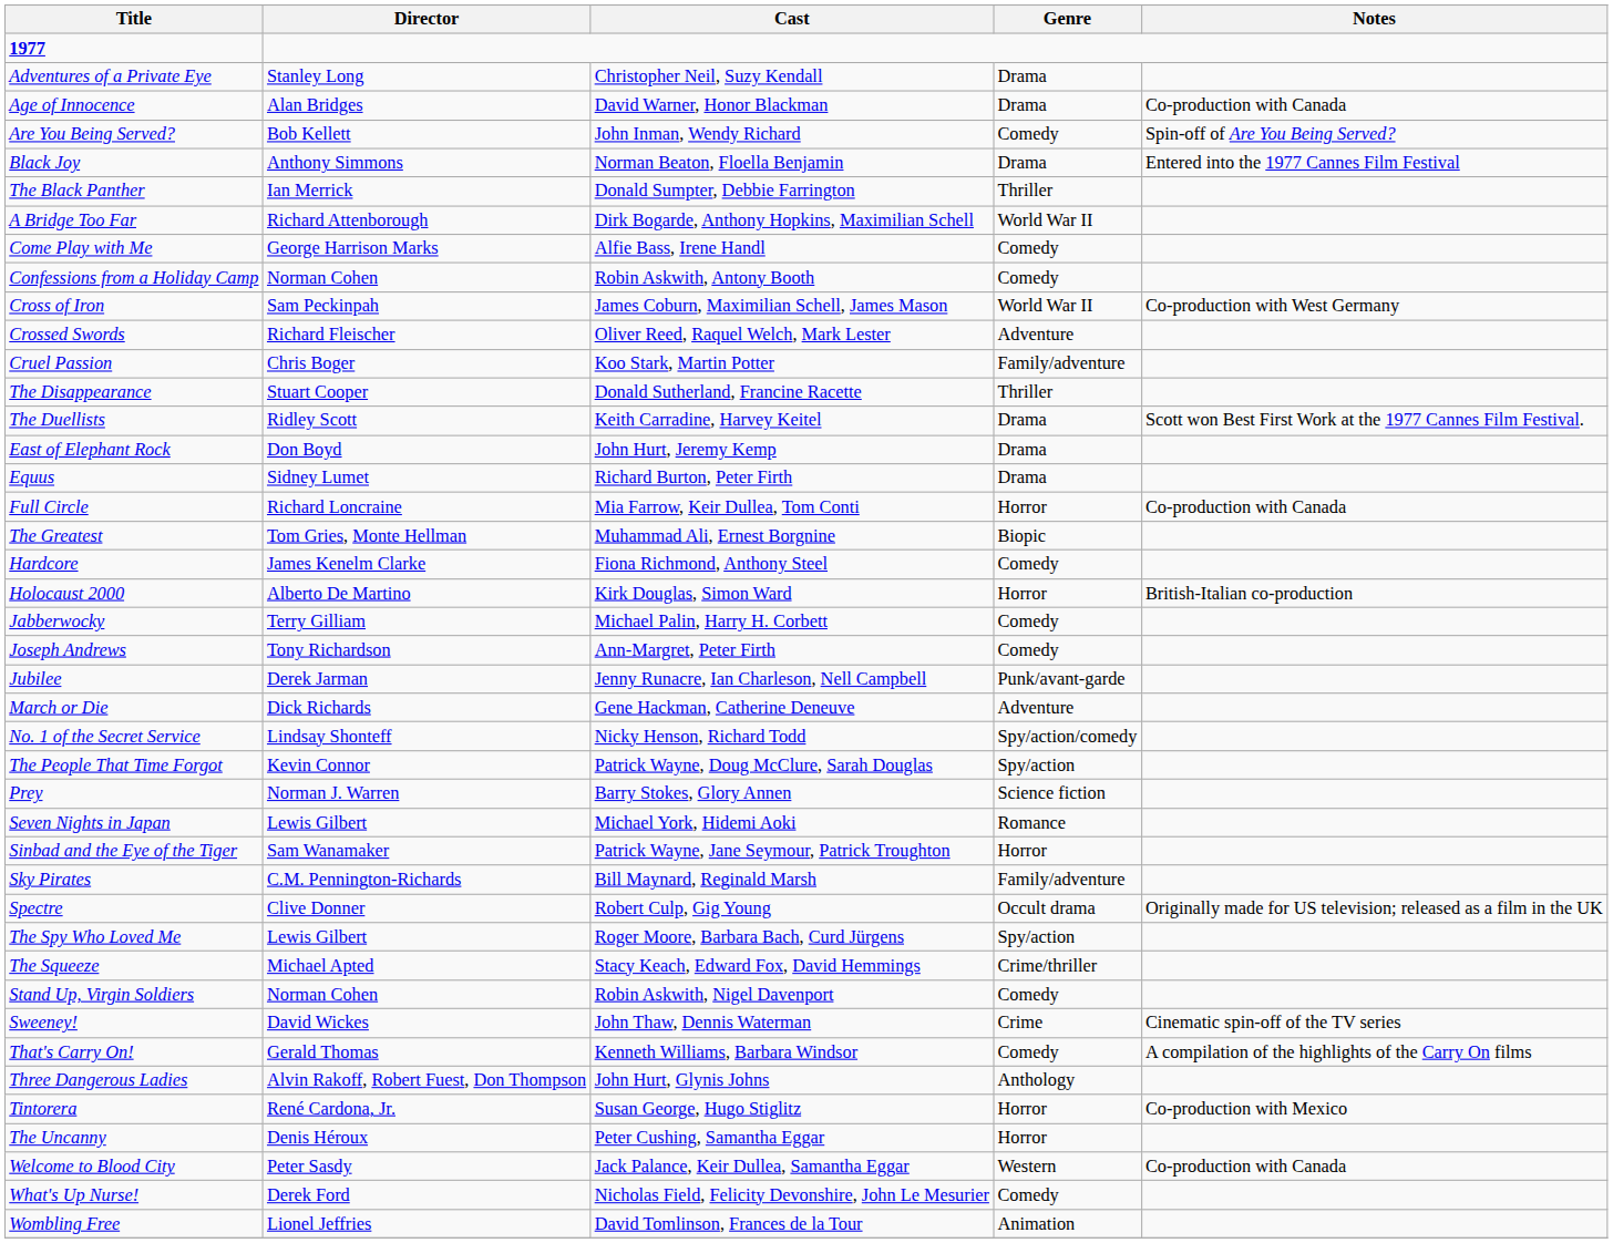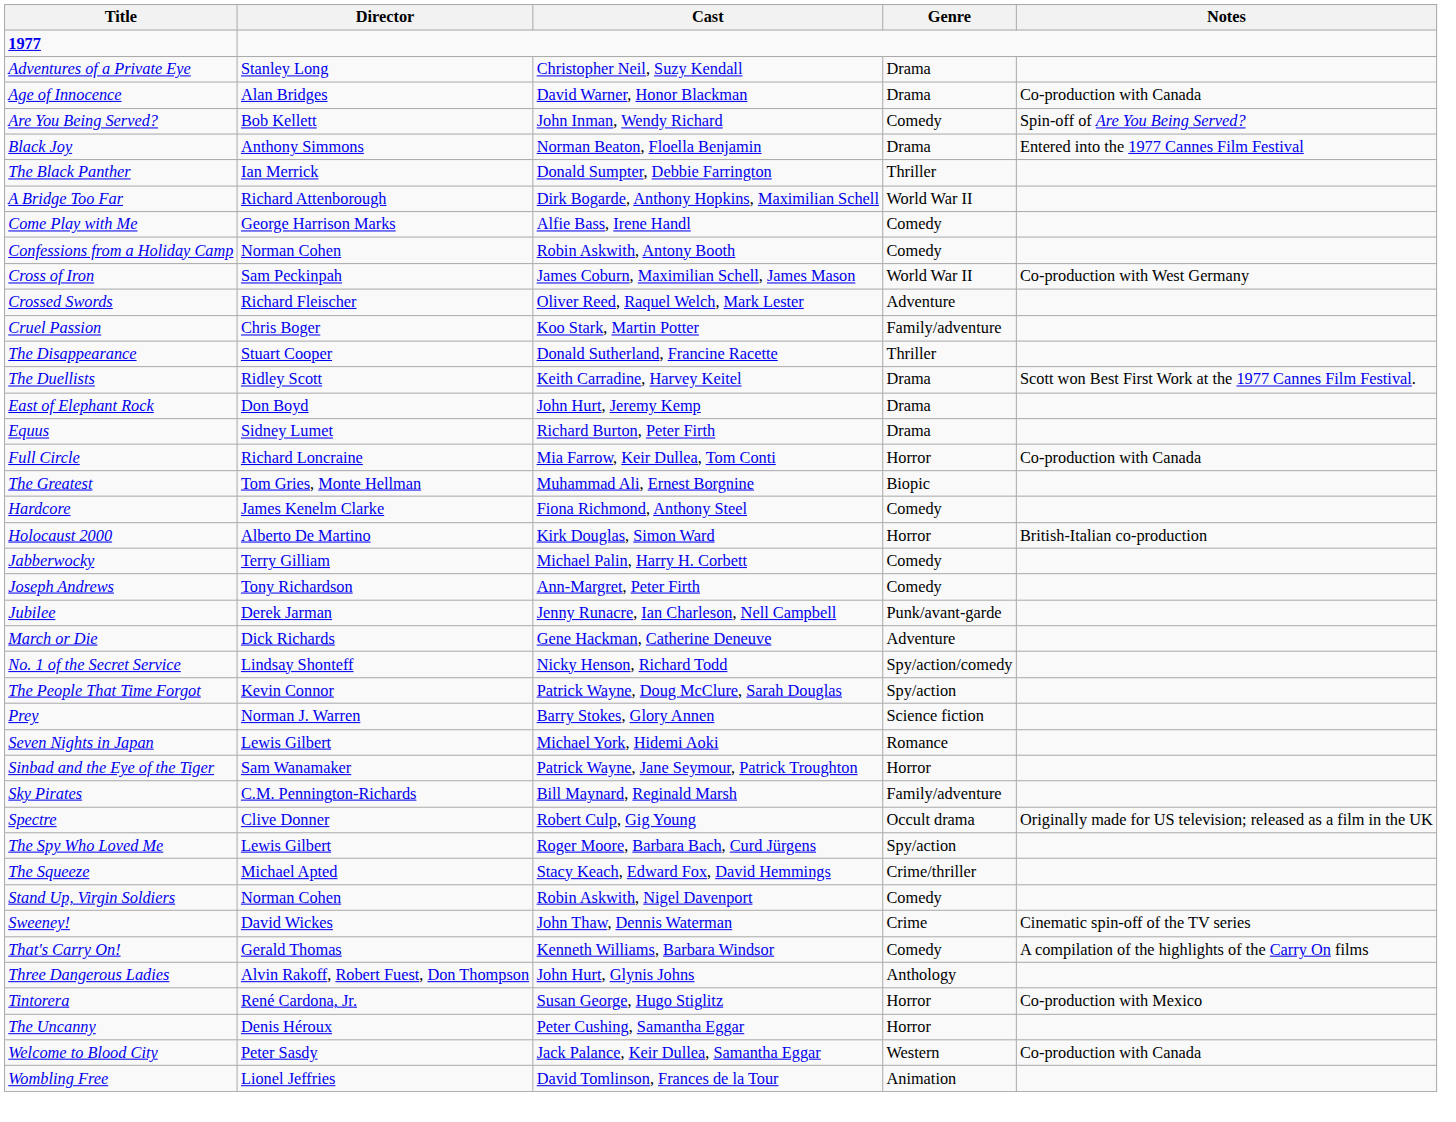- row: What's Up Nurse! | Derek Ford | Nicholas Field, Felicity Devonshire, John Le Mesurier | Comedy
